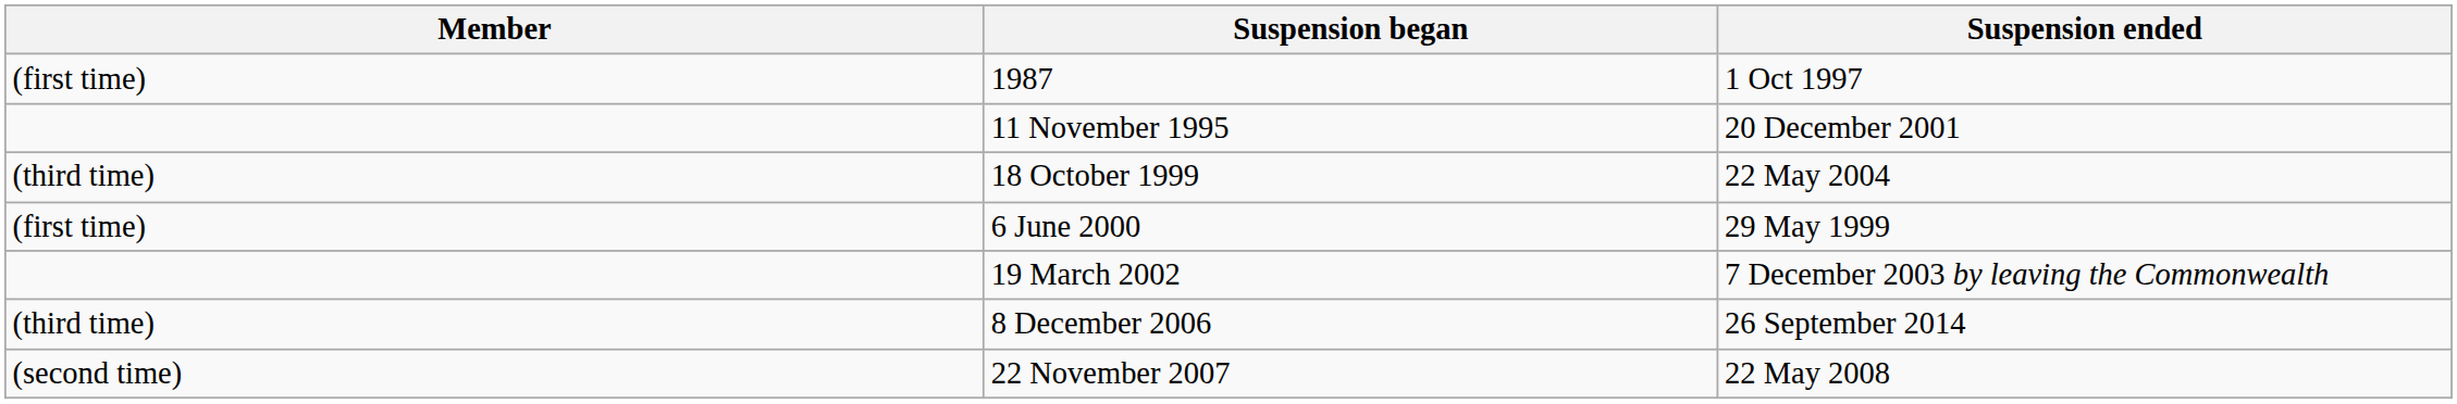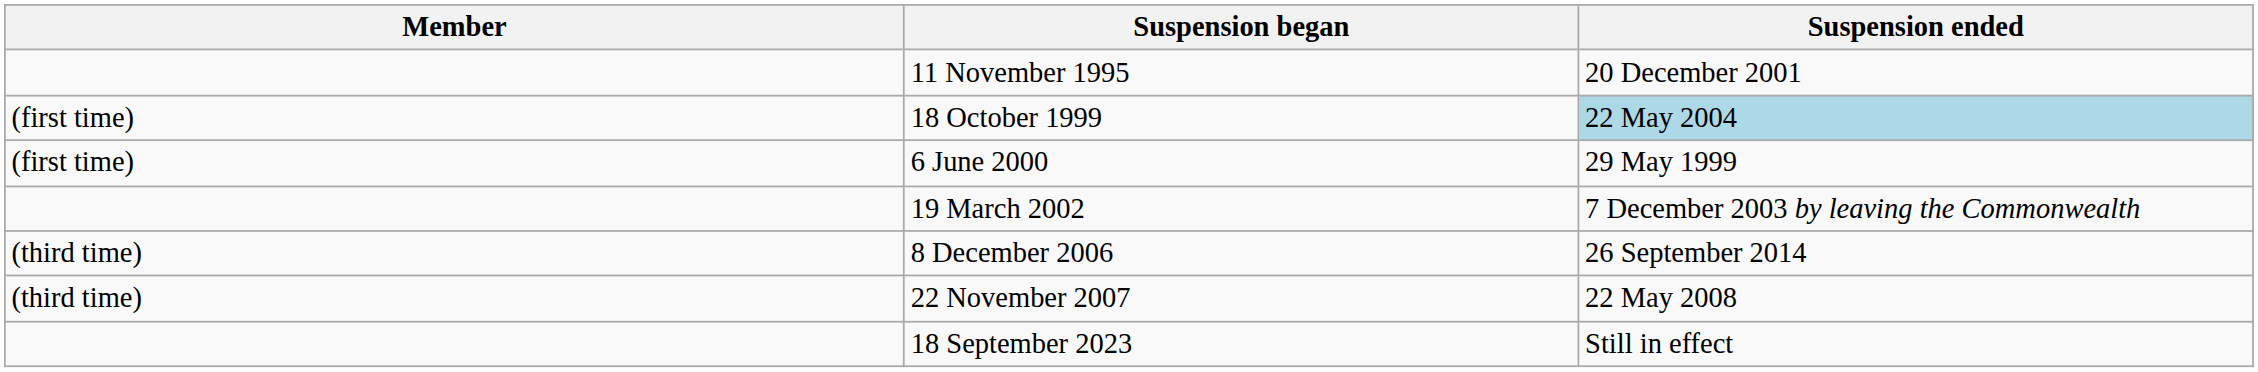- row: (first time) | 1987 | 1 Oct 1997
18 October 1999 | Member: (third time) -> (first time)
18 October 1999 | Suspension ended: no background -> lightblue background
22 November 2007 | Member: (second time) -> (third time)
+ row: 18 September 2023 | Still in effect
